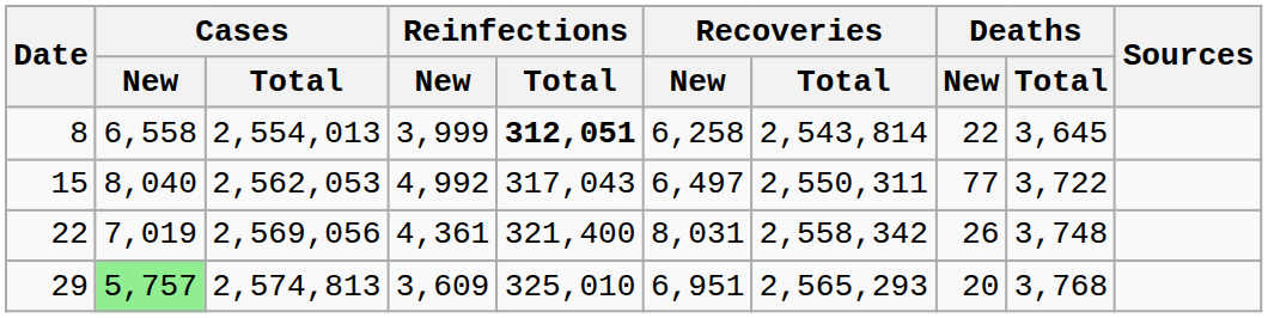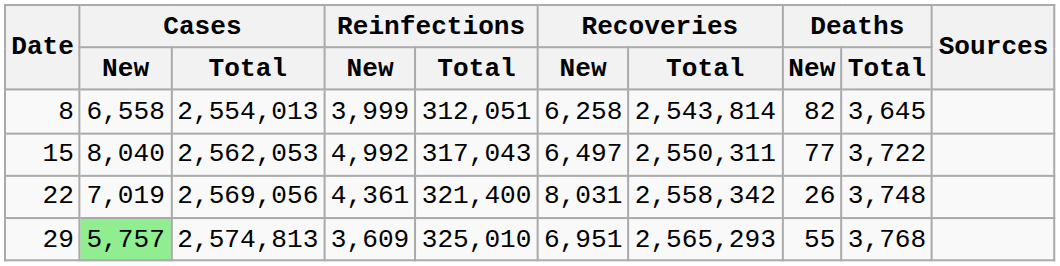8 | Reinfections / Total: bold -> normal
8 | Deaths / New: 22 -> 82
29 | Deaths / New: 20 -> 55
